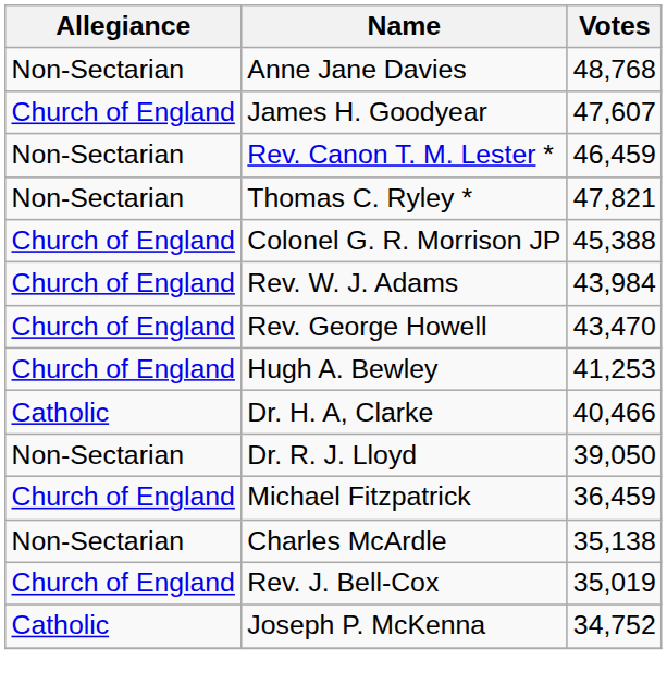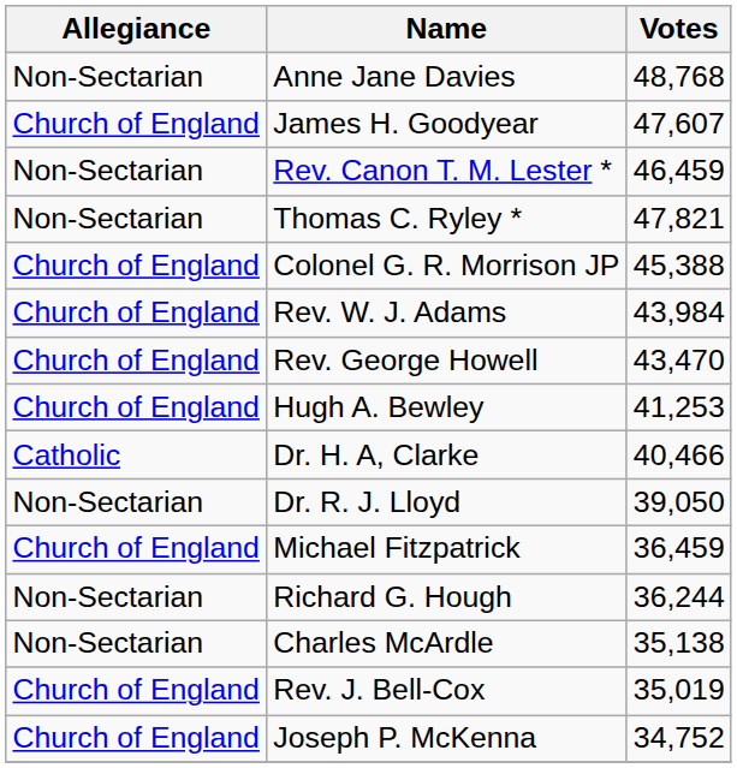+ row: Non-Sectarian | Richard G. Hough | 36,244
Joseph P. McKenna | Allegiance: Catholic -> Church of England
